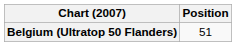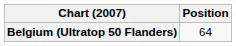Belgium (Ultratop 50 Flanders) | Position: 51 -> 64
